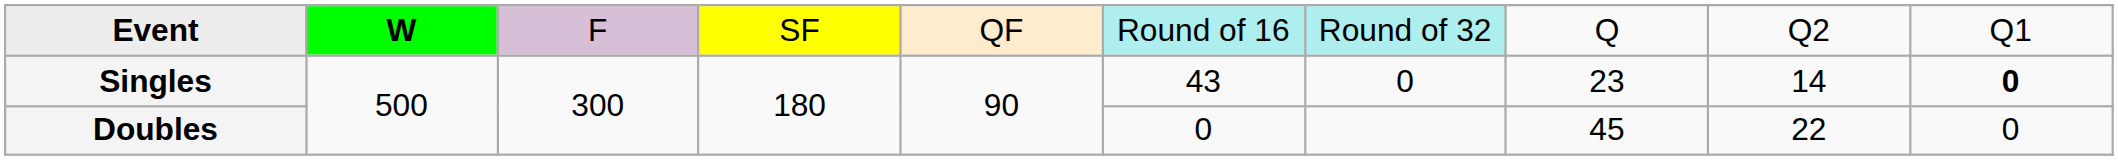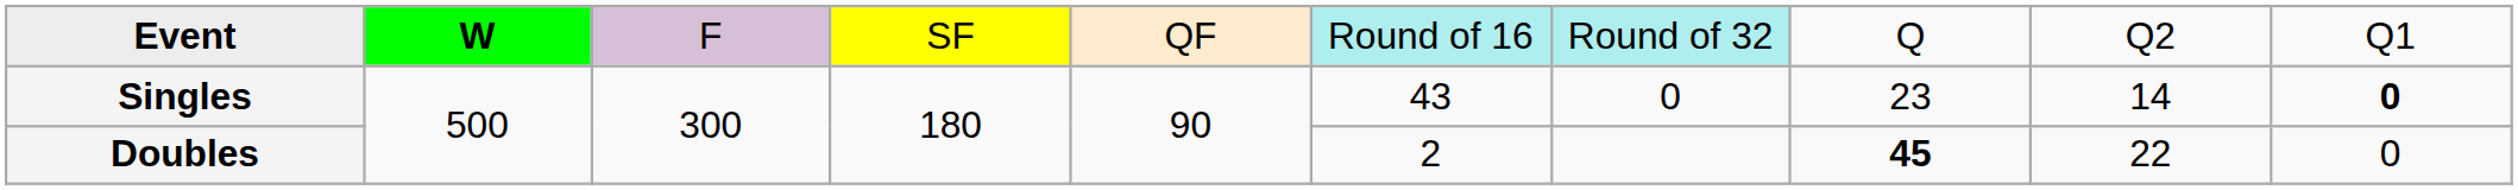Doubles | column 6: 0 -> 2
Doubles | column 8: normal -> bold
